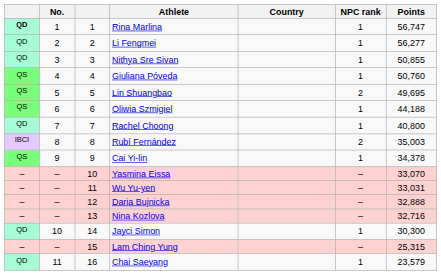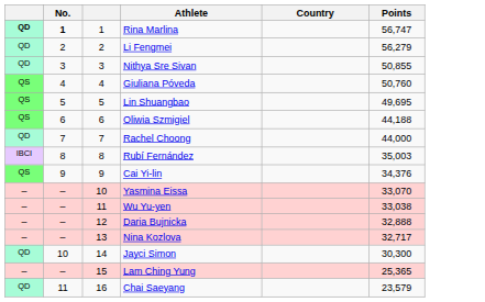- column: NPC rank | 1 | 1 | 1 | 1 | 2 | 1 | 1 | 2 | 1 | – | – | – | – | 1 | – | 1
Rina Marlina | No.: normal -> bold
Li Fengmei | Points: 56,277 -> 56,279
Rachel Choong | Points: 40,800 -> 44,000
Cai Yi-lin | Points: 34,378 -> 34,376
Wu Yu-yen | Points: 33,031 -> 33,038
Nina Kozlova | Points: 32,716 -> 32,717
Lam Ching Yung | Points: 25,315 -> 25,365
